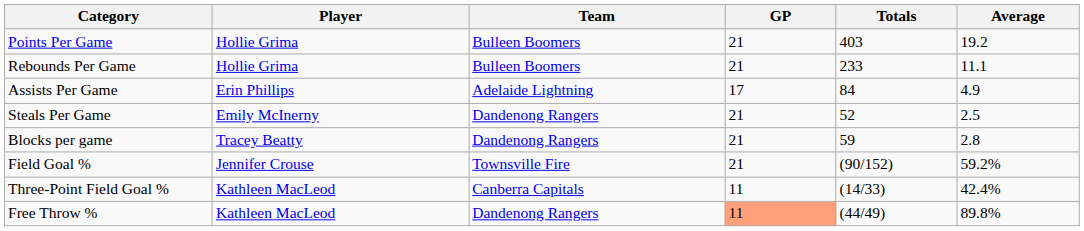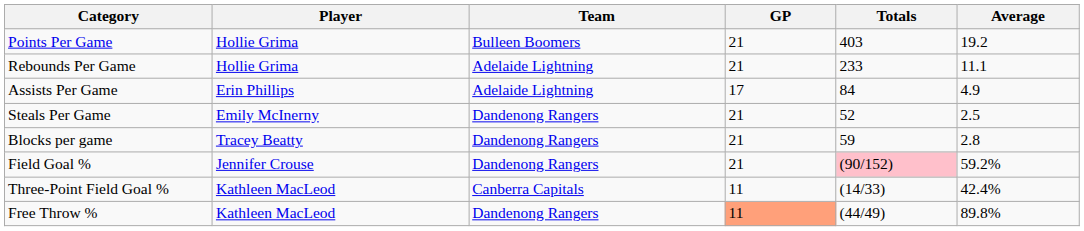Rebounds Per Game | Team: Bulleen Boomers -> Adelaide Lightning
Field Goal % | Team: Townsville Fire -> Dandenong Rangers
Field Goal % | Totals: no background -> pink background
